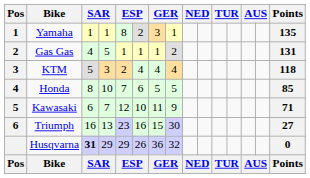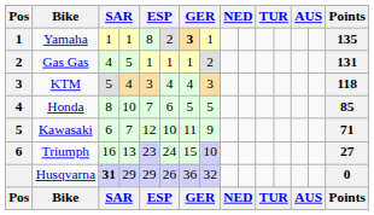Yamaha | column 7: normal -> bold
KTM | column 4: 3 -> 4
KTM | column 5: 2 -> 3
KTM | column 8: 4 -> 3
Triumph | column 6: 16 -> 24
Triumph | column 8: 30 -> 10
